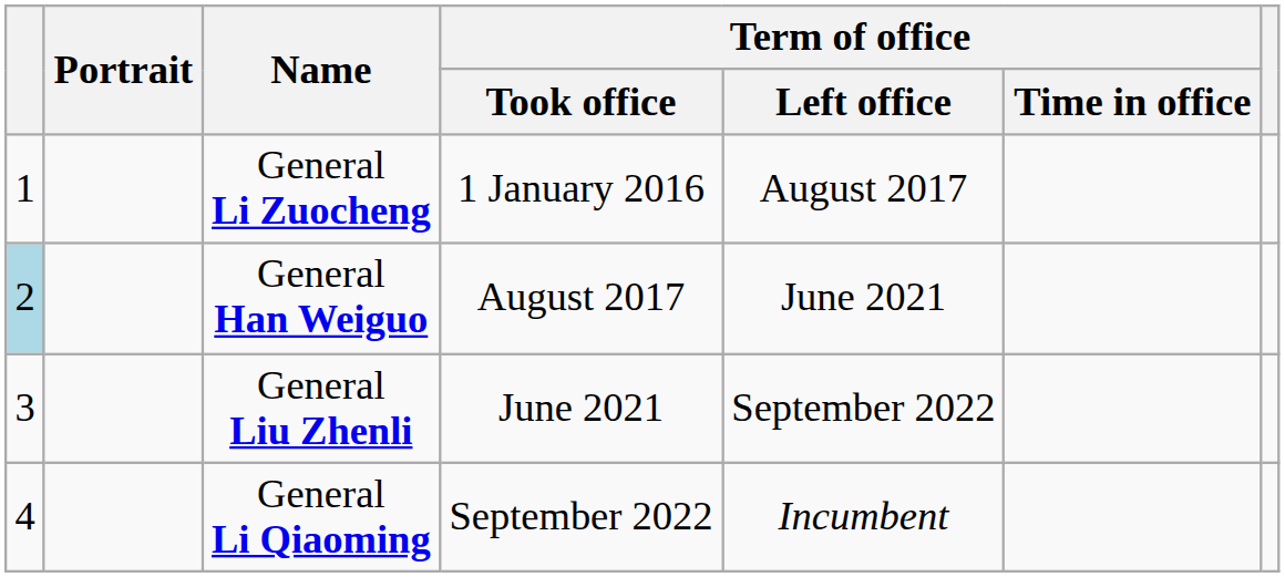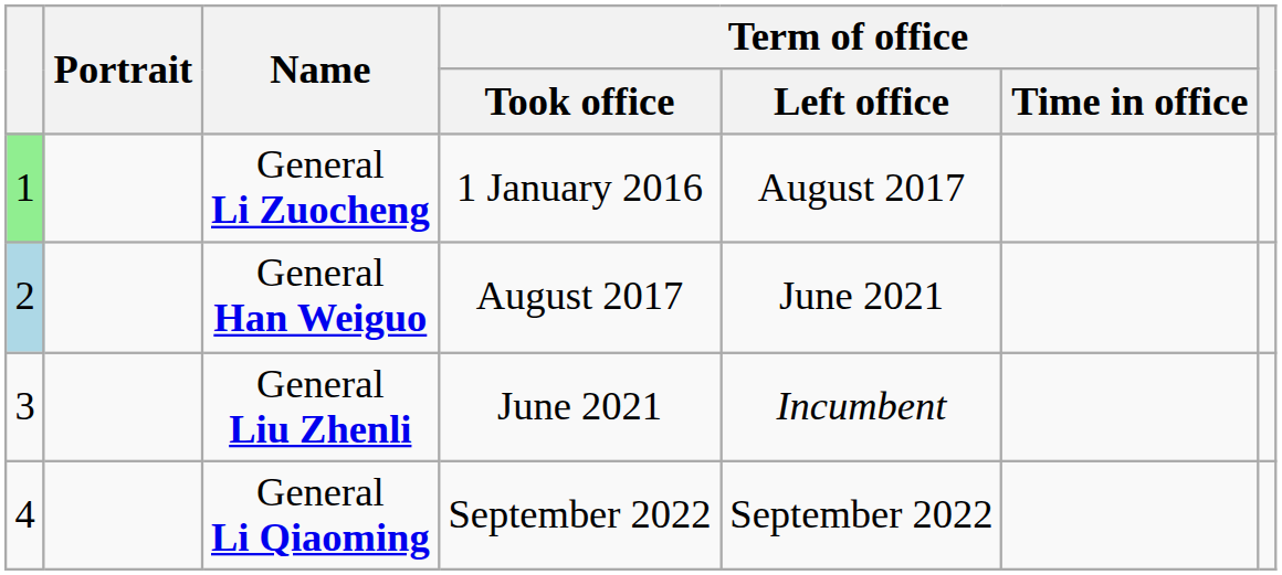General Li Zuocheng | column 1: no background -> lightgreen background
General Liu Zhenli | Term of office / Left office: September 2022 -> Incumbent
General Li Qiaoming | Term of office / Left office: Incumbent -> September 2022
